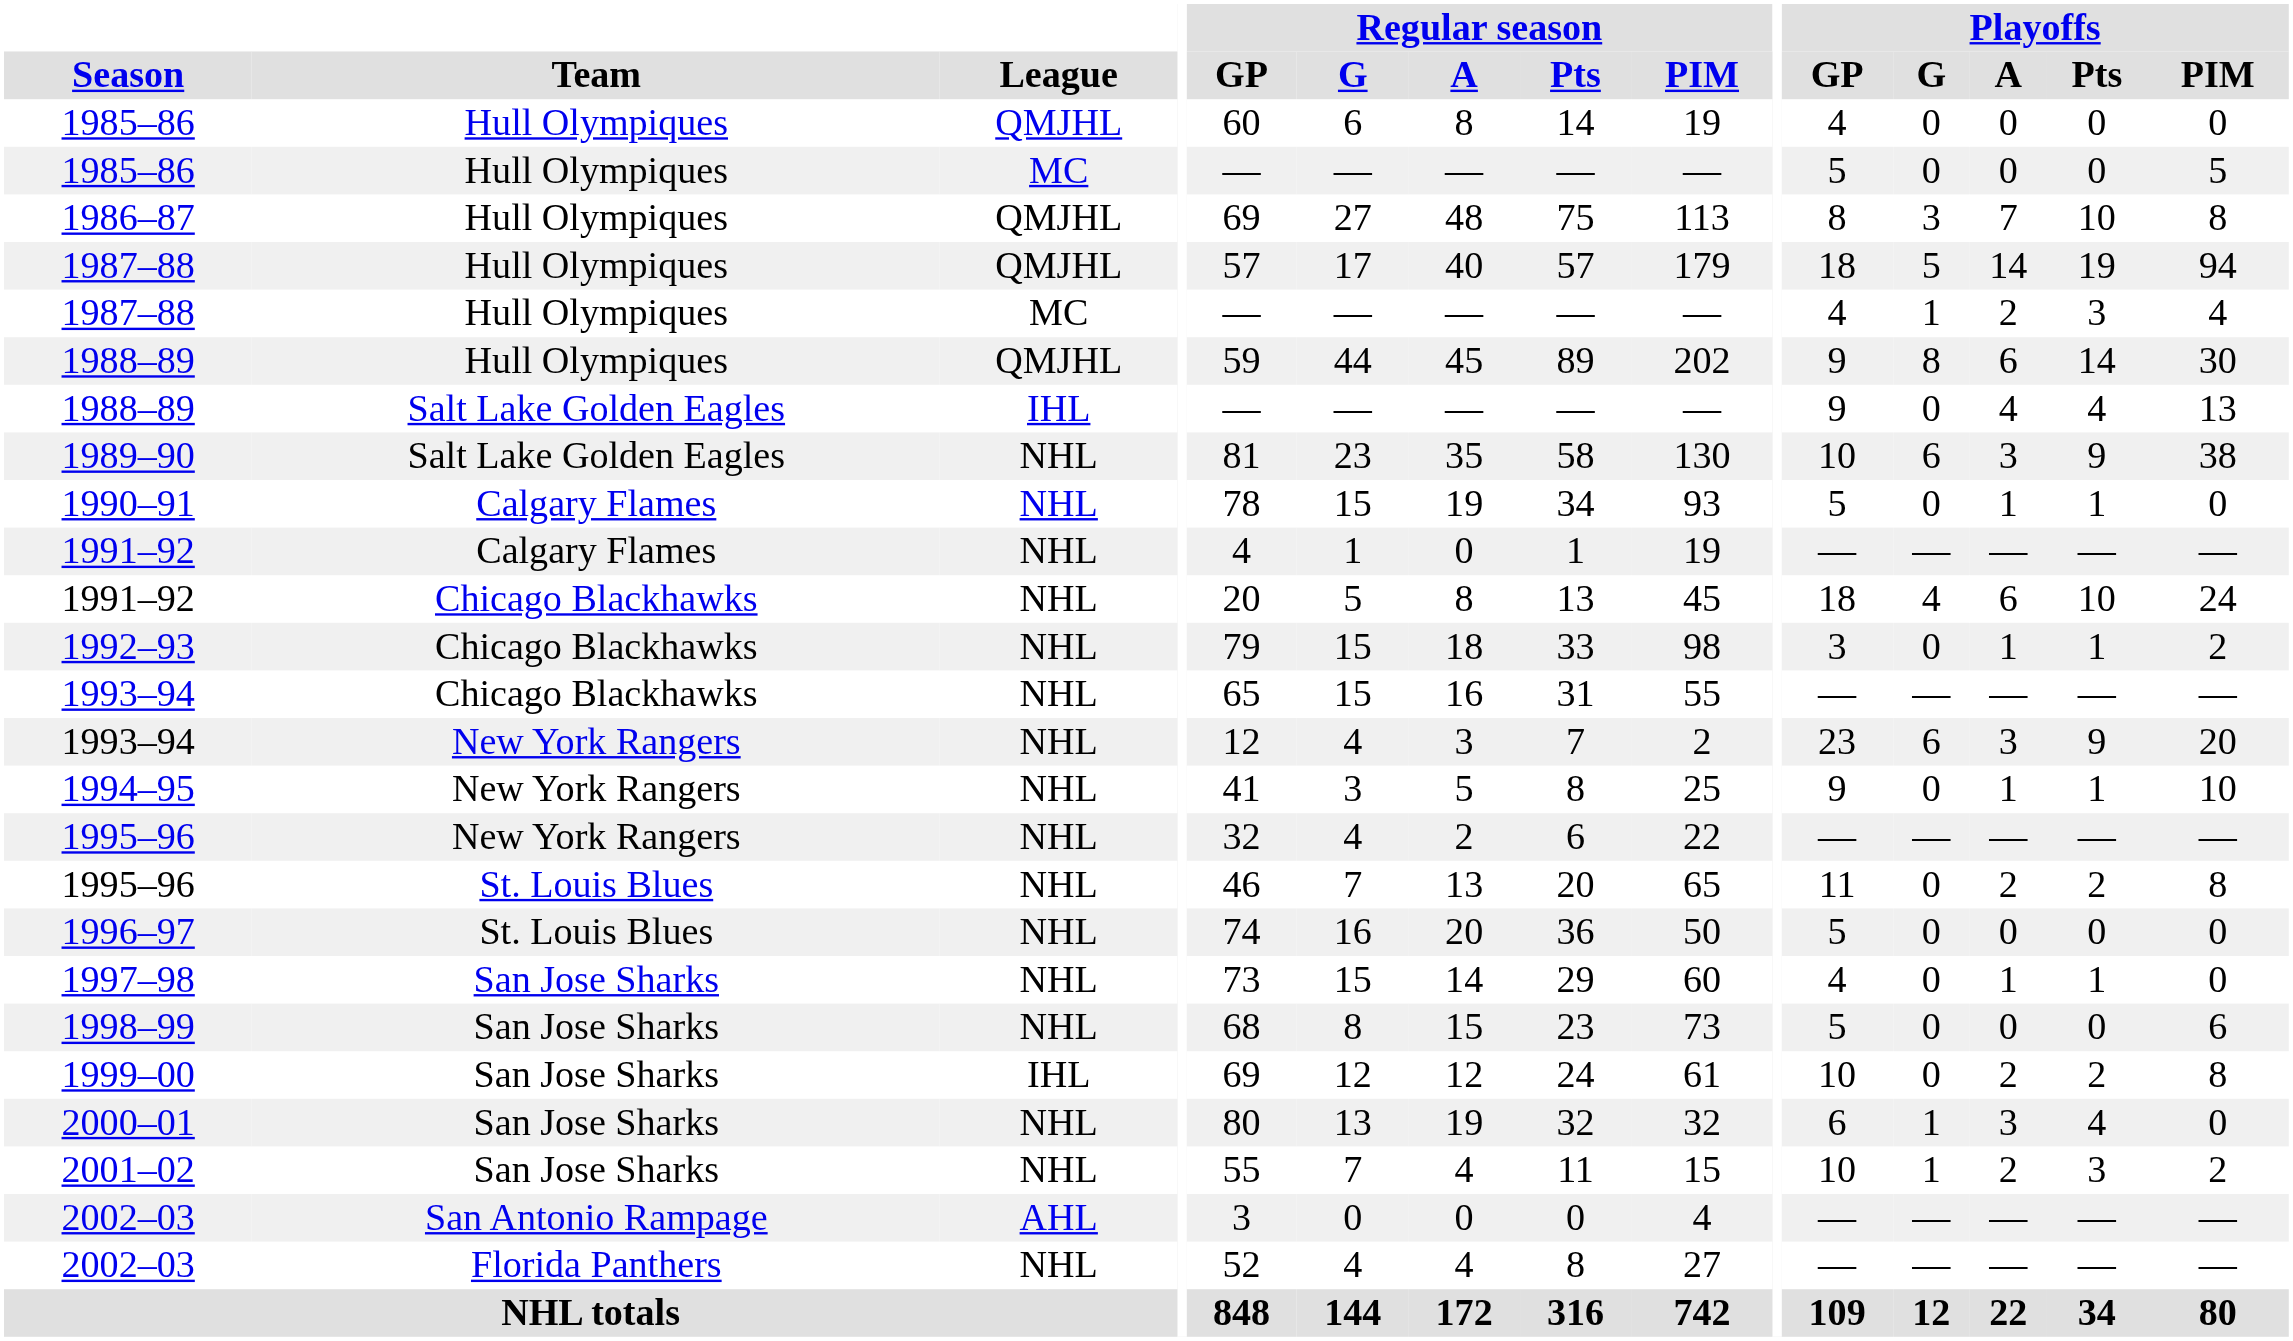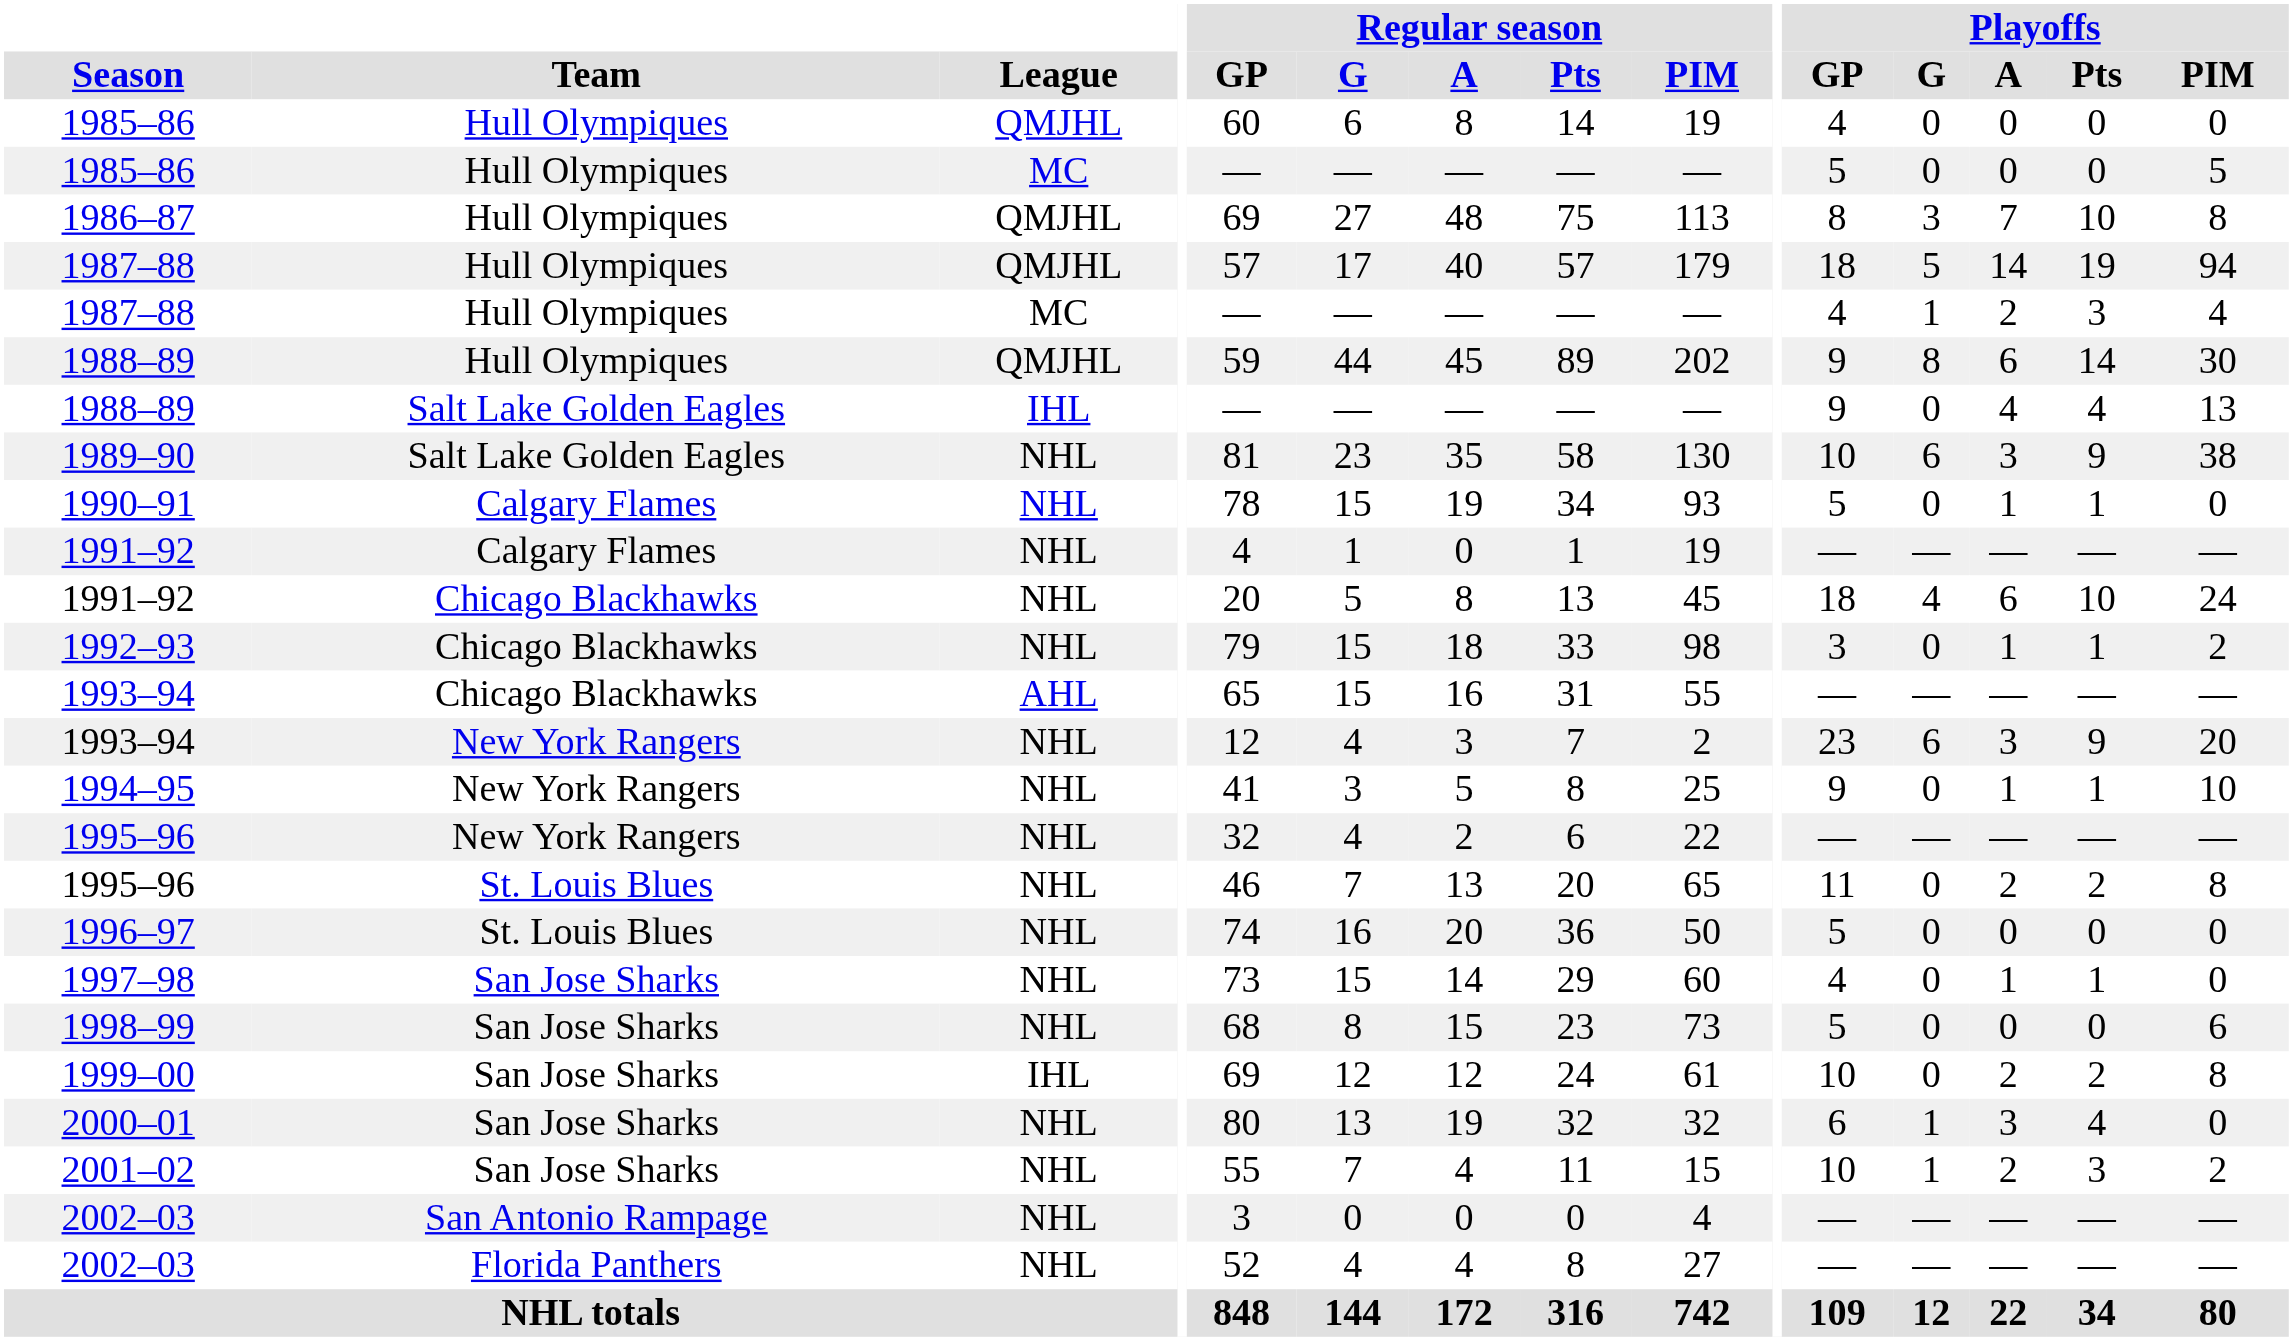1993–94 / Chicago Blackhawks | League: NHL -> AHL
2002–03 / San Antonio Rampage | League: AHL -> NHL
